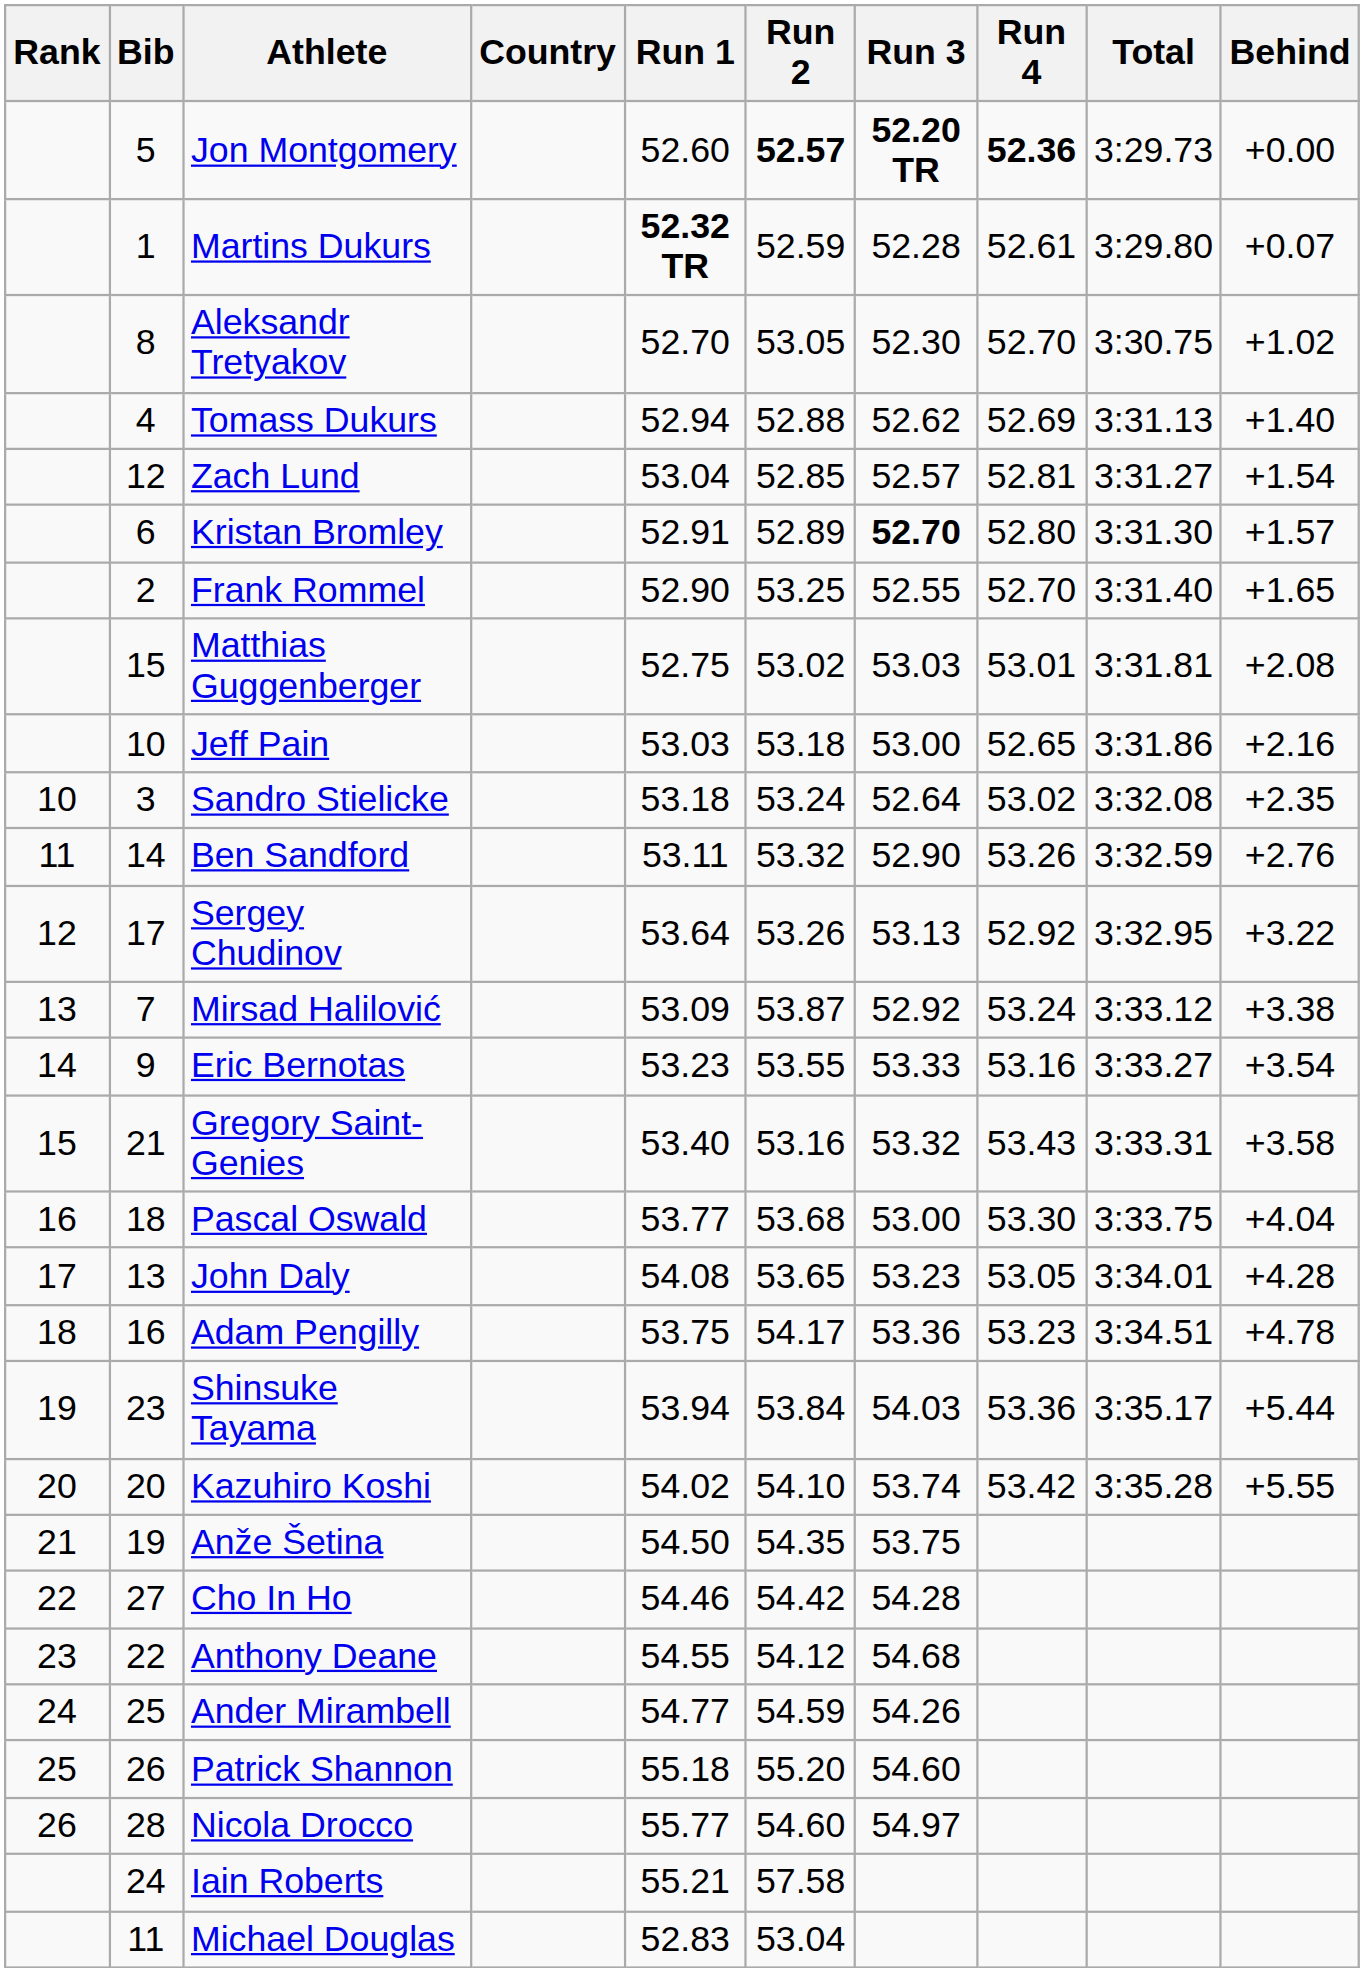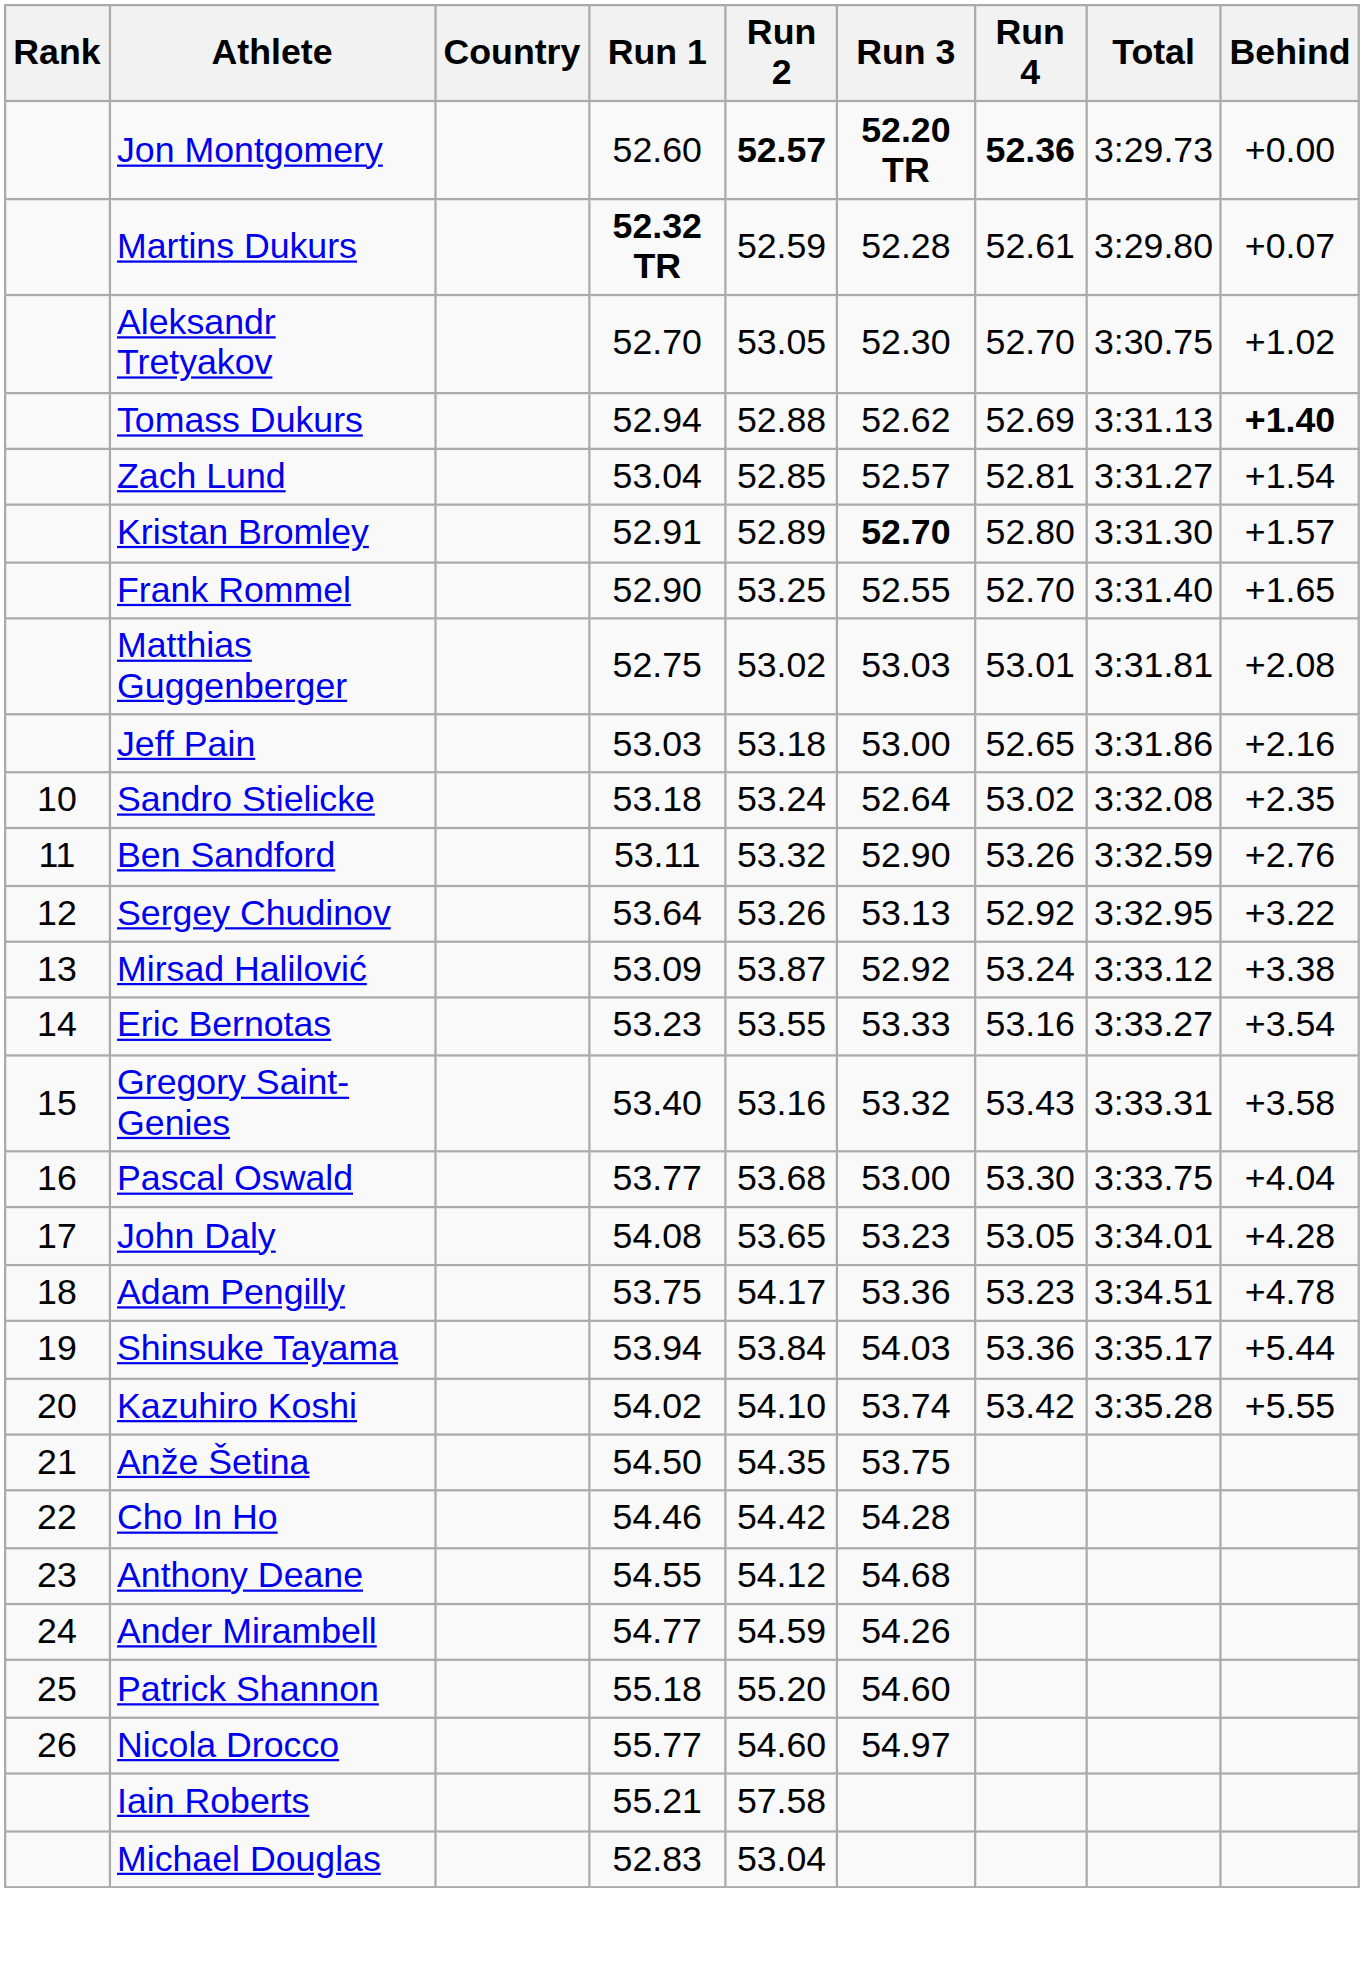- column: Bib | 5 | 1 | 8 | 4 | 12 | 6 | 2 | 15 | 10 | 3 | 14 | 17 | 7 | 9 | 21 | 18 | 13 | 16 | 23 | 20 | 19 | 27 | 22 | 25 | 26 | 28 | 24 | 11
Tomass Dukurs | Behind: normal -> bold
